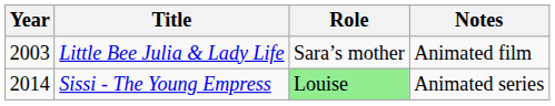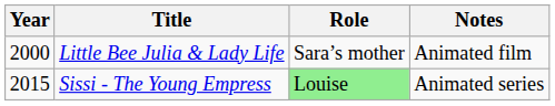Little Bee Julia & Lady Life | Year: 2003 -> 2000
Sissi - The Young Empress | Year: 2014 -> 2015
